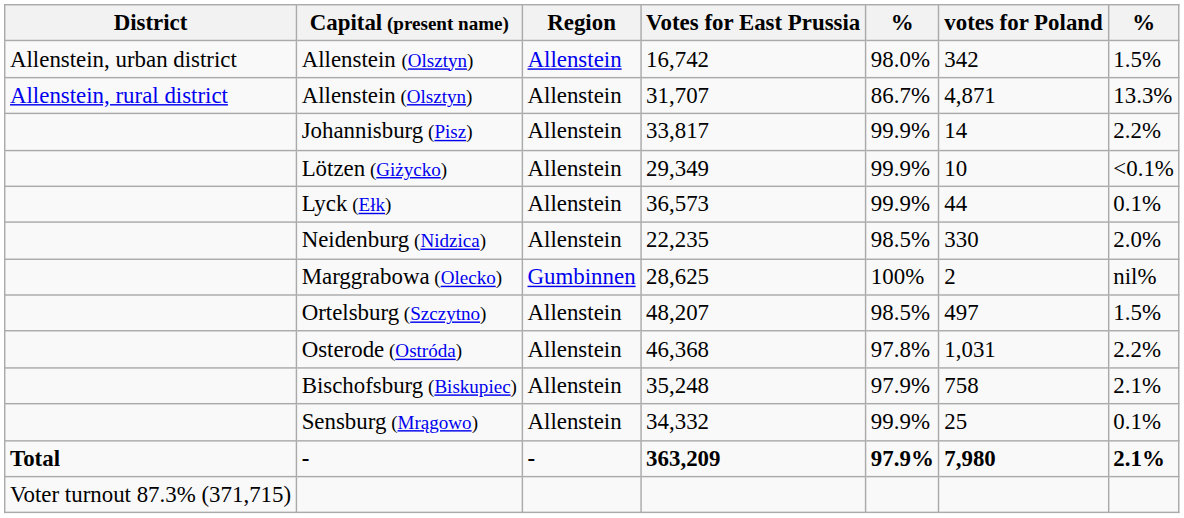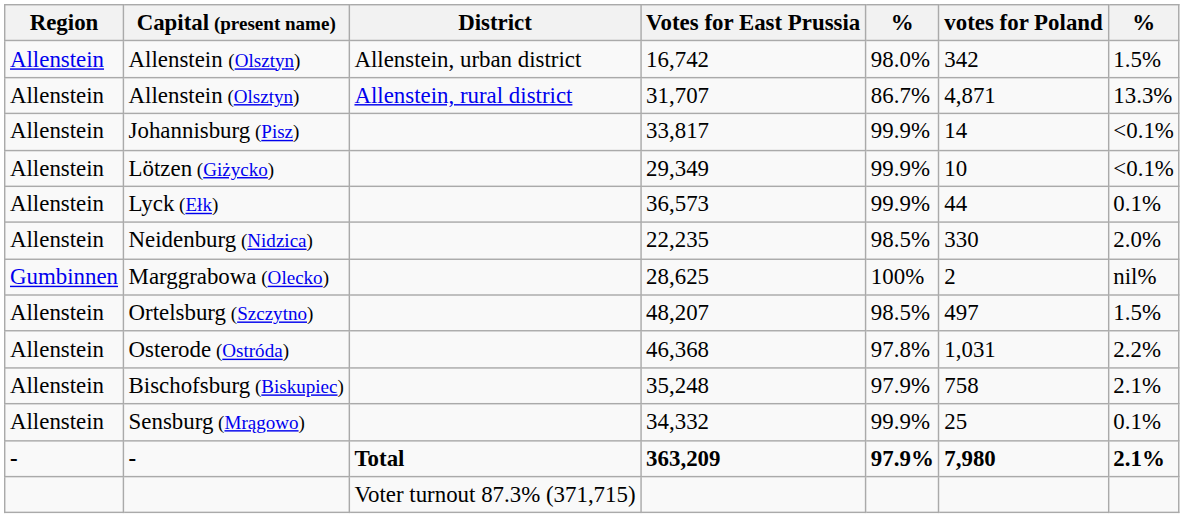columns swapped: District <-> Region
Johannisburg (Pisz) | column 7: 2.2% -> <0.1%
